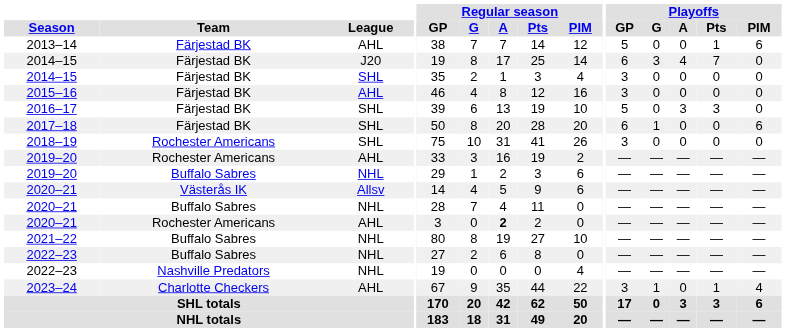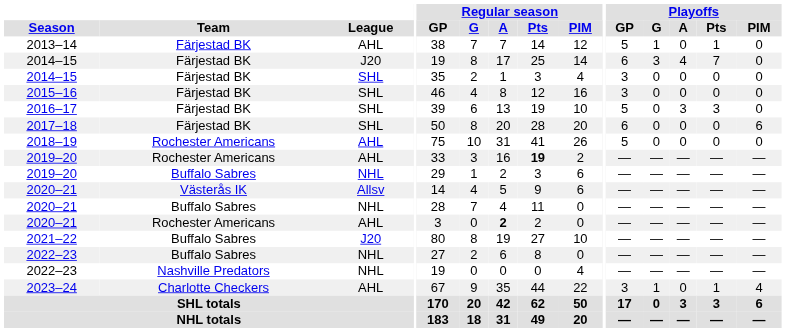2013–14 | Playoffs / G: 0 -> 1
2013–14 | Playoffs / PIM: 6 -> 0
2015–16 | League: AHL -> SHL
2017–18 | Playoffs / G: 1 -> 0
2018–19 | League: SHL -> AHL
2018–19 | Playoffs / GP: 3 -> 5
2019–20 / Rochester Americans | Regular season / Pts: normal -> bold
2021–22 | League: NHL -> J20
